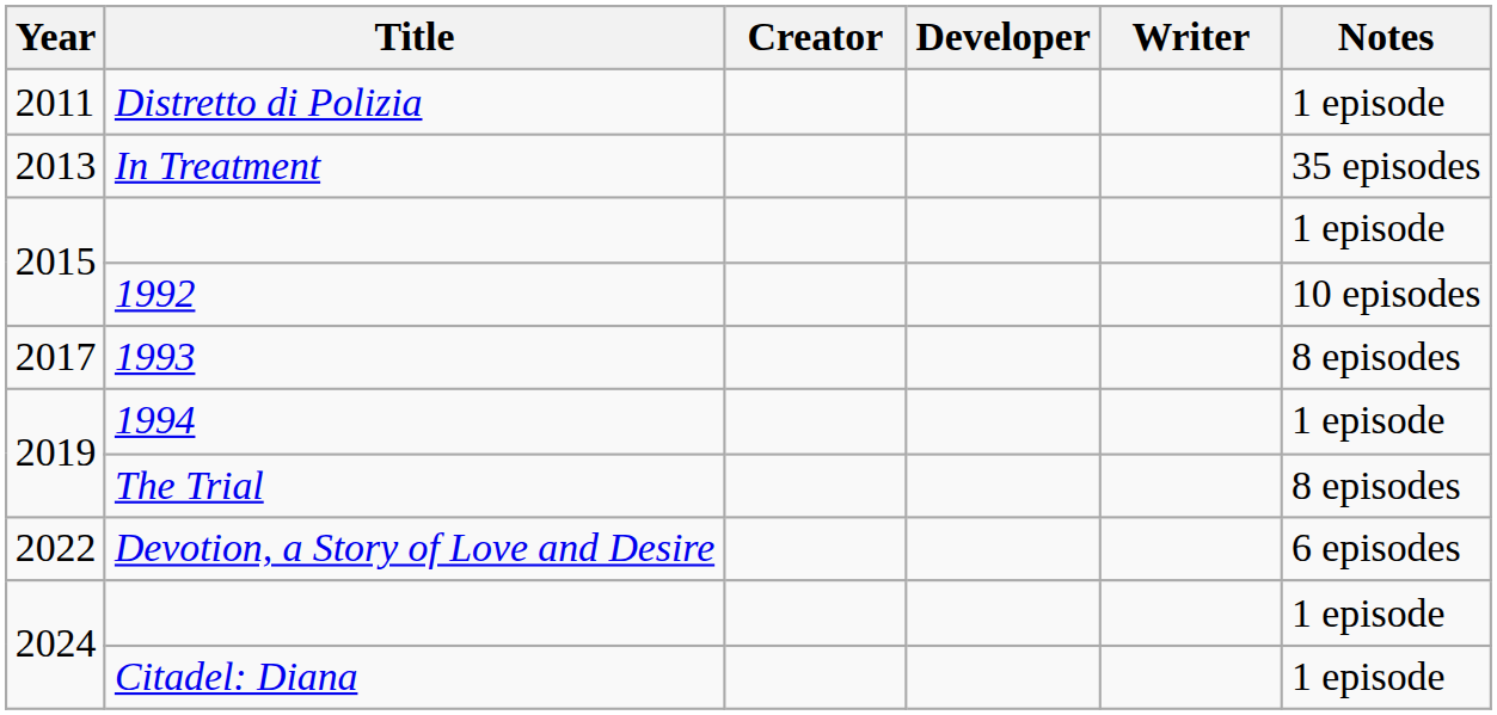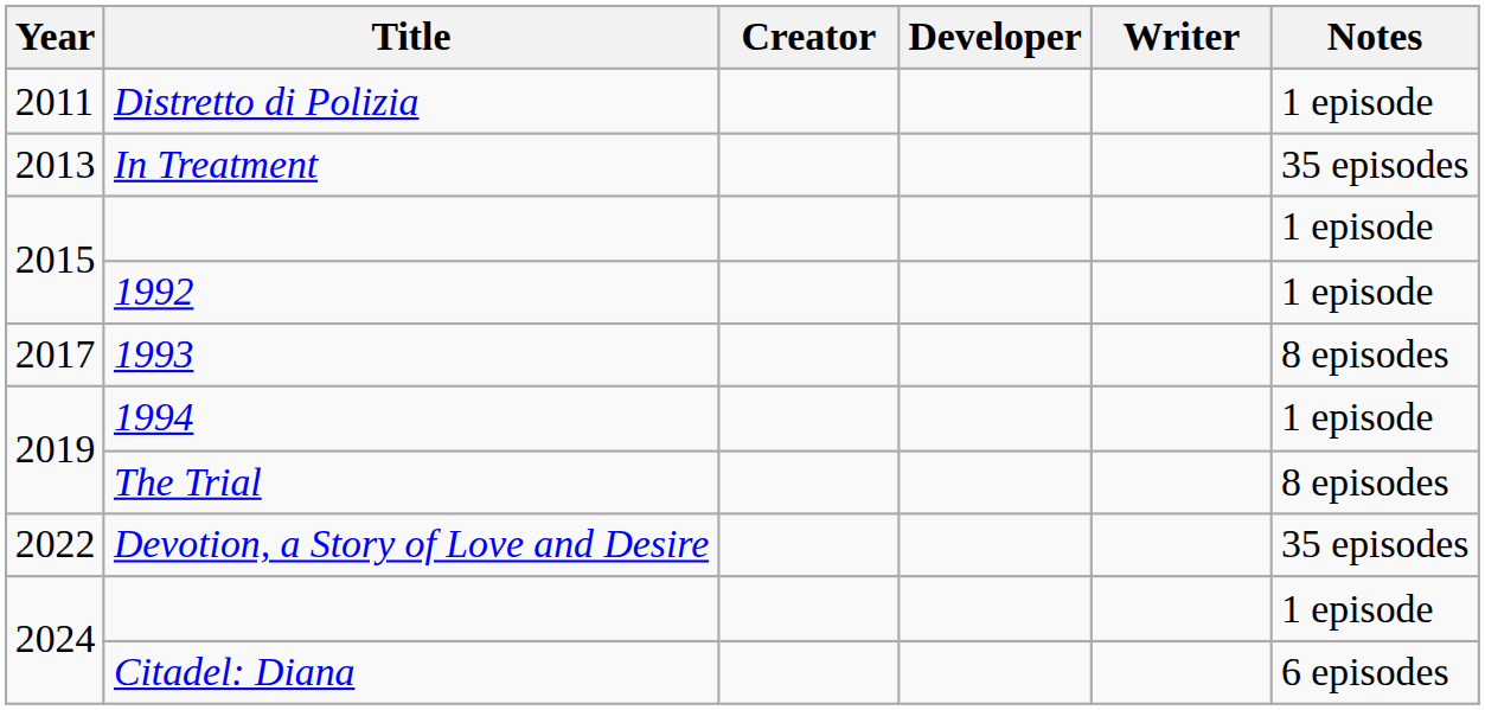1992 | Notes: 10 episodes -> 1 episode
Devotion, a Story of Love and Desire | Notes: 6 episodes -> 35 episodes
Citadel: Diana | Notes: 1 episode -> 6 episodes
